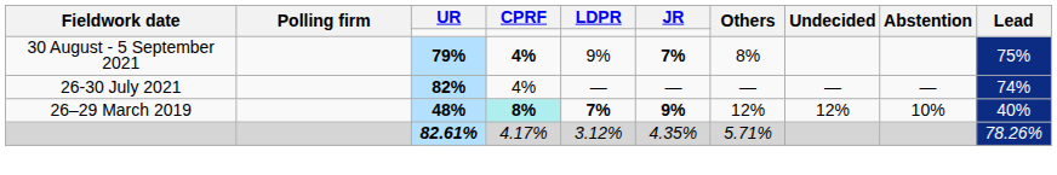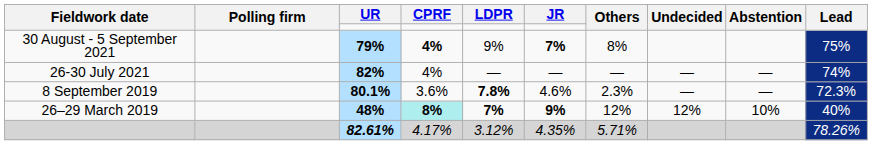+ row: 8 September 2019 | 80.1% | 3.6% | 7.8% | 4.6% | 2.3% | — | — | 72.3%
